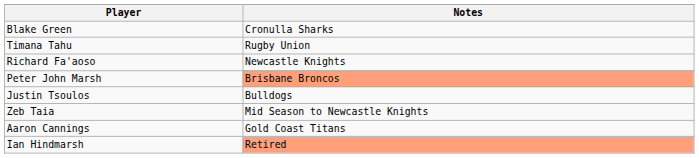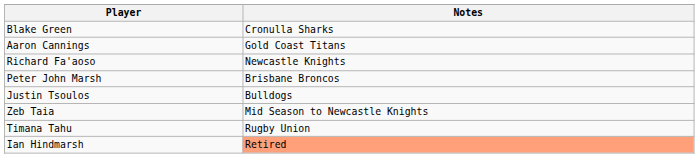rows swapped: Aaron Cannings <-> Timana Tahu
Peter John Marsh | Notes: lightsalmon background -> no background
